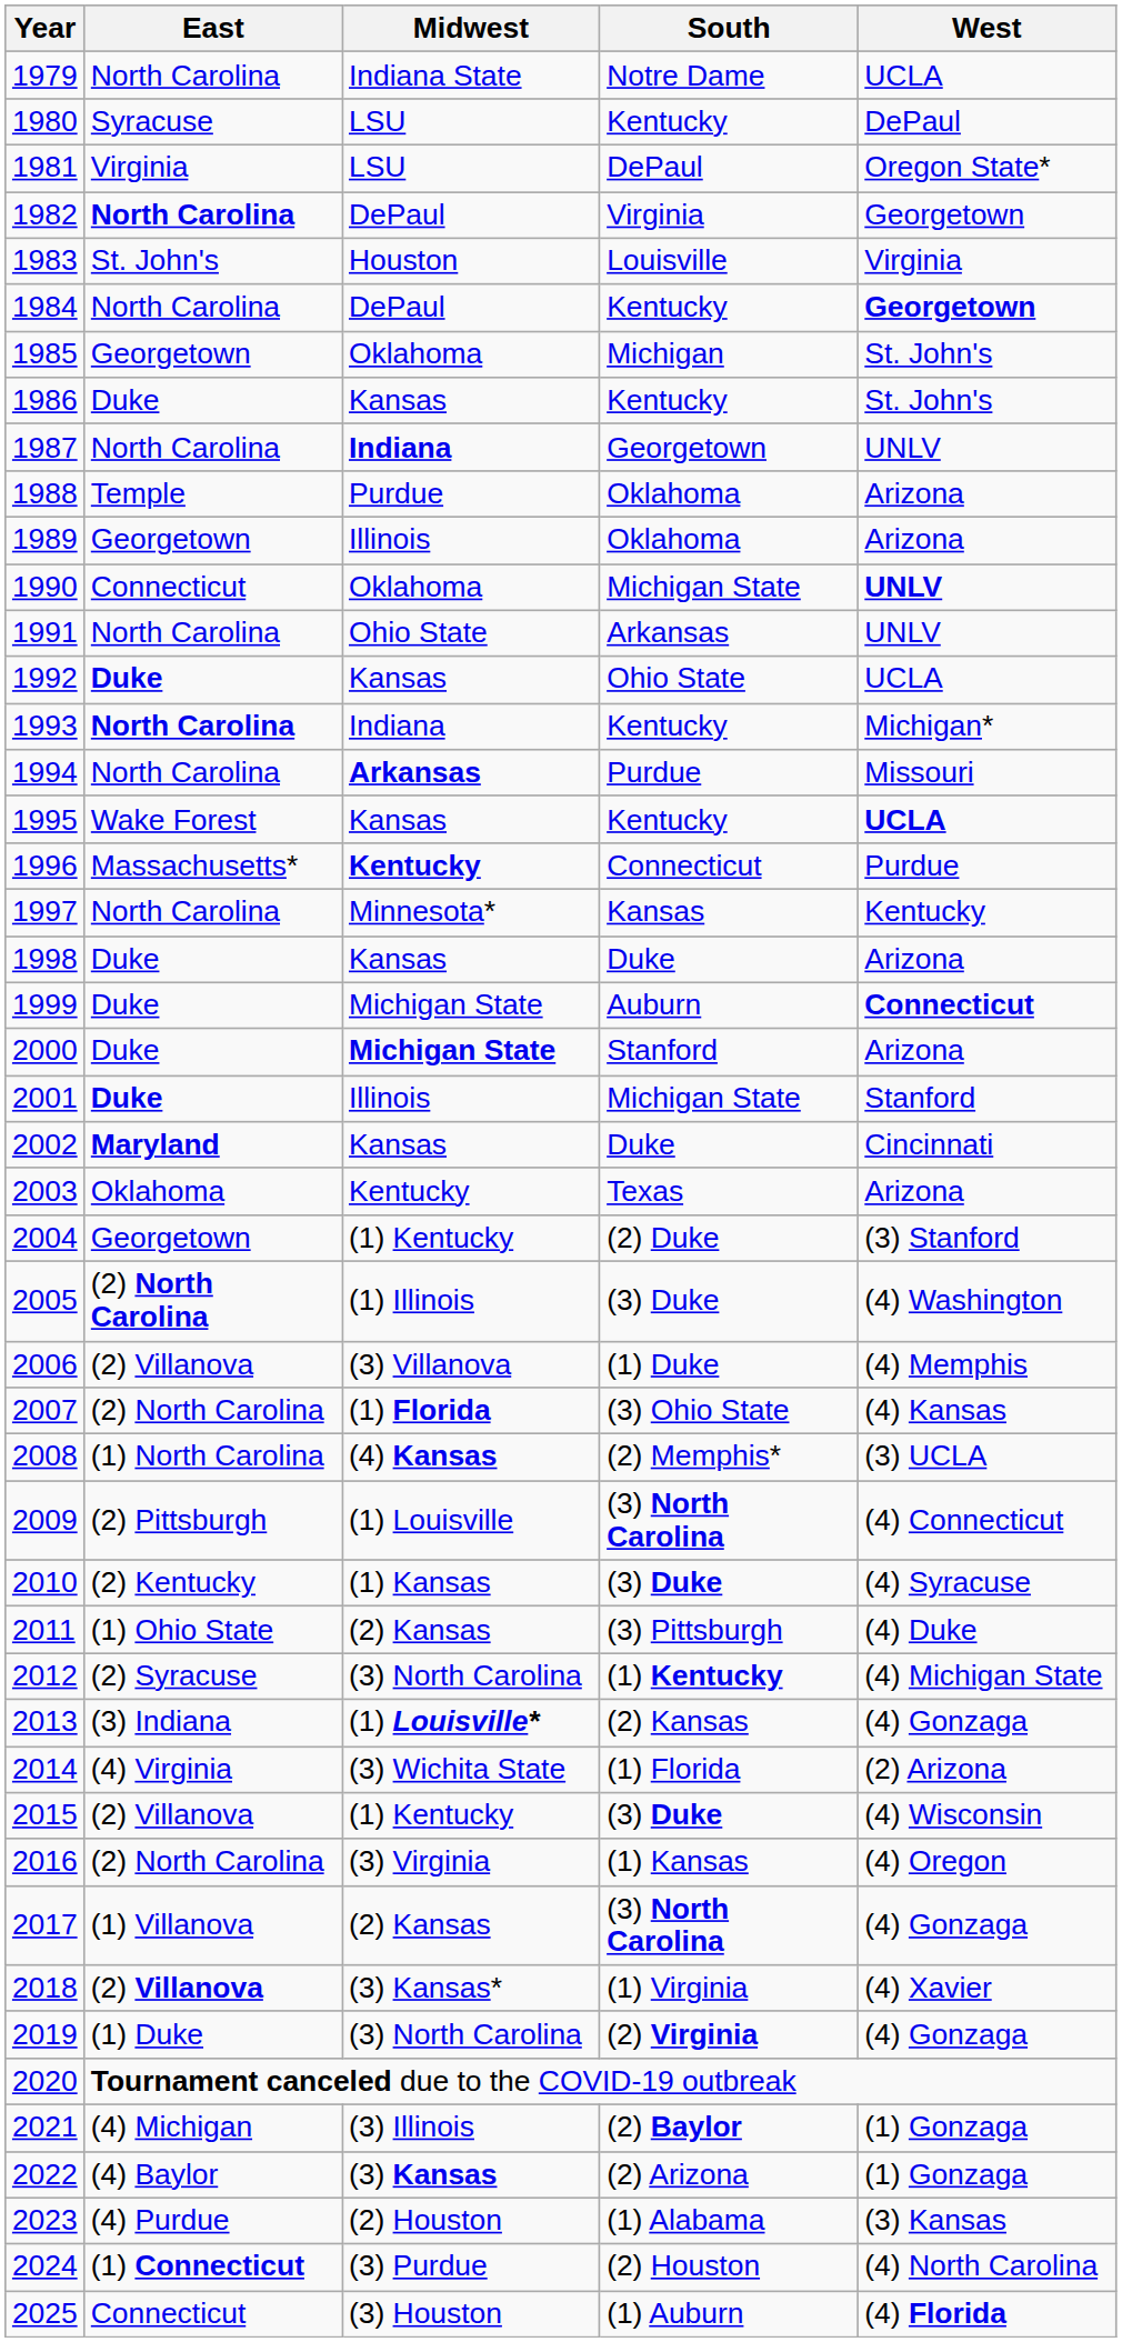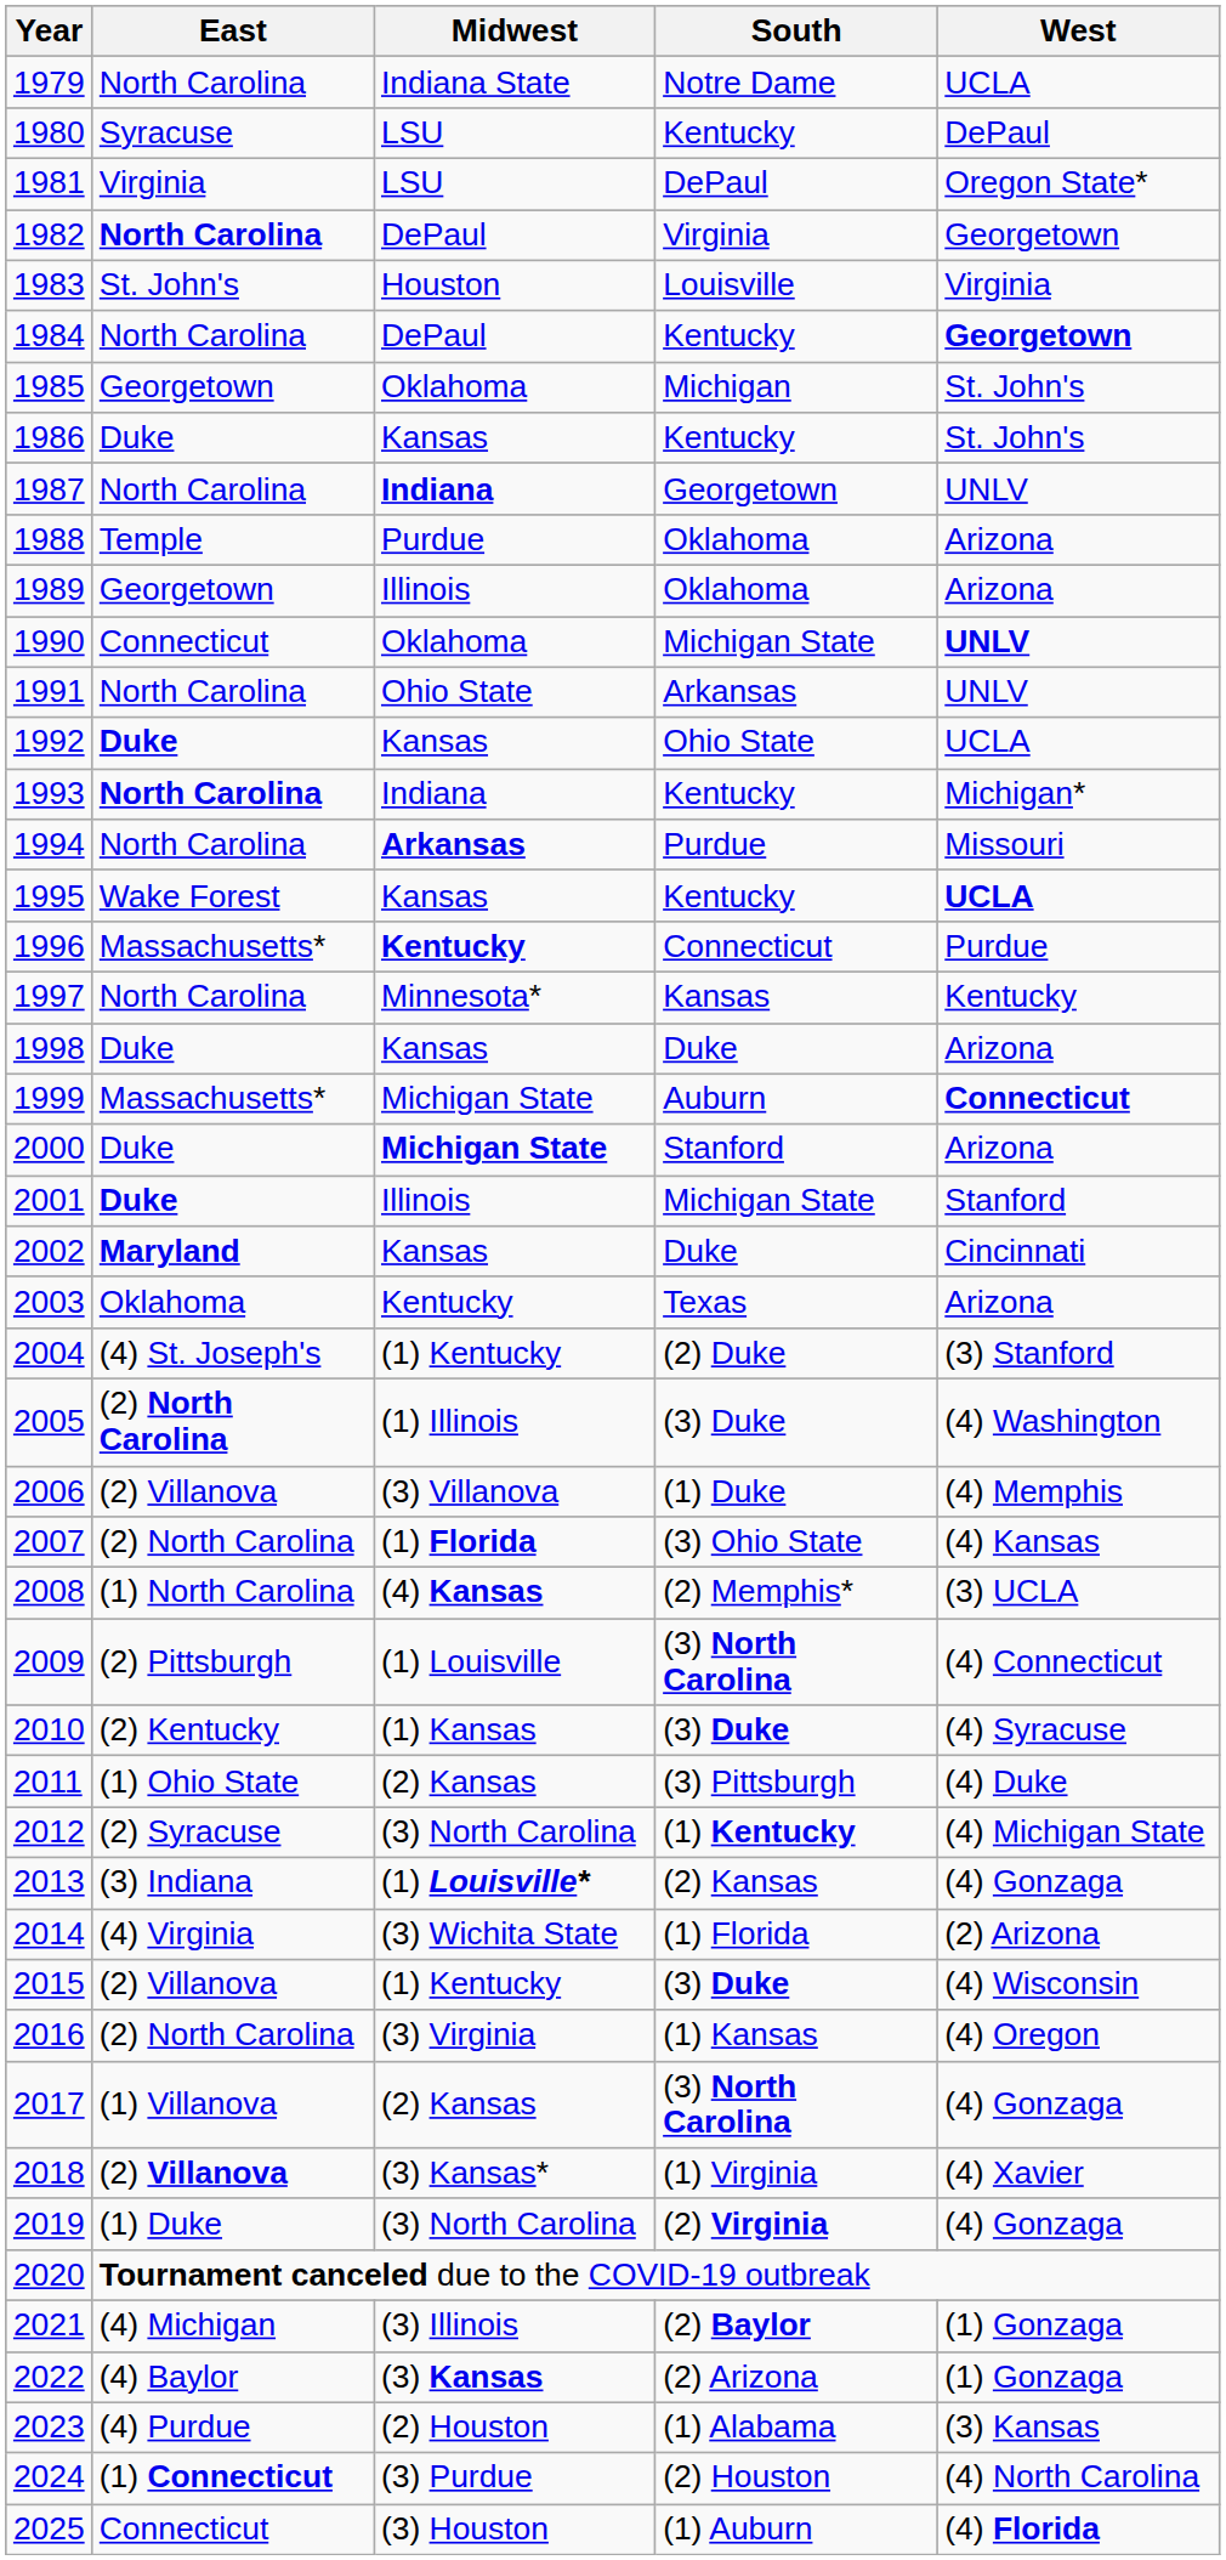1999 | East: Duke -> Massachusetts*
2004 | East: Georgetown -> (4) St. Joseph's
